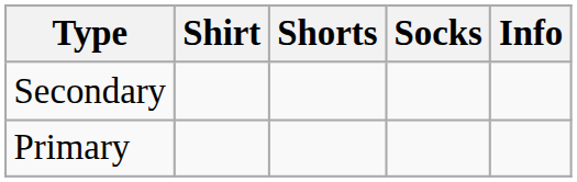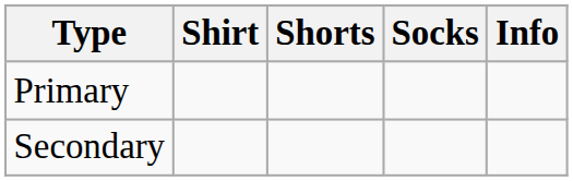rows swapped: Primary <-> Secondary
